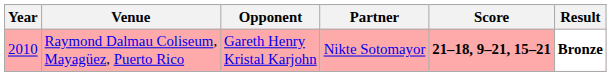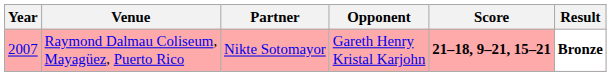columns swapped: Partner <-> Opponent
Raymond Dalmau Coliseum, Mayagüez, Puerto Rico | Year: 2010 -> 2007
